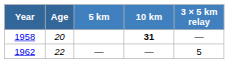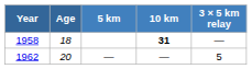1958 | Age: 20 -> 18
1962 | Age: 22 -> 20
